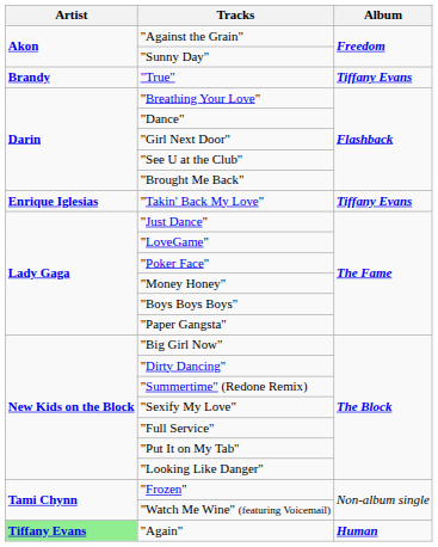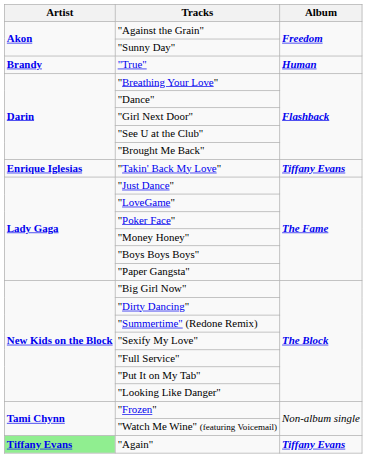"True" | Album: Tiffany Evans -> Human
"Again" | Album: Human -> Tiffany Evans
